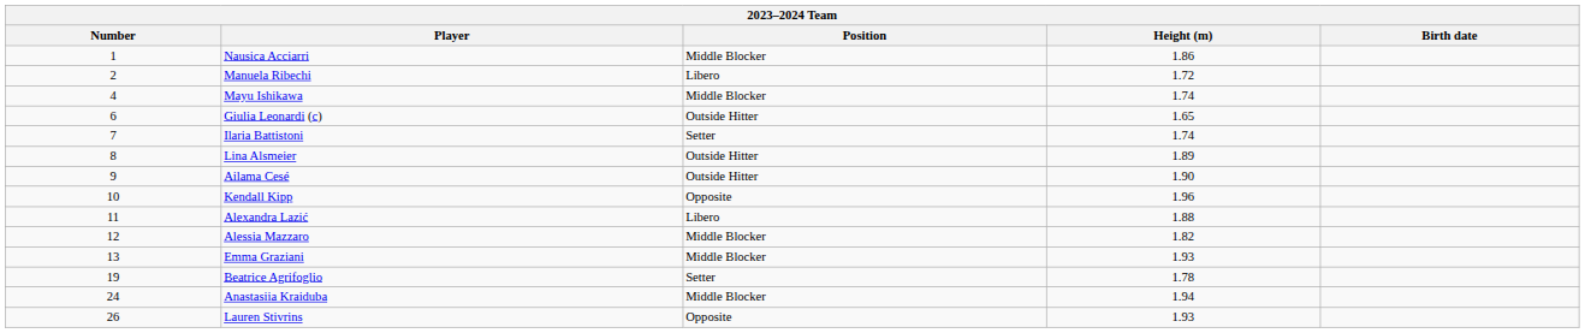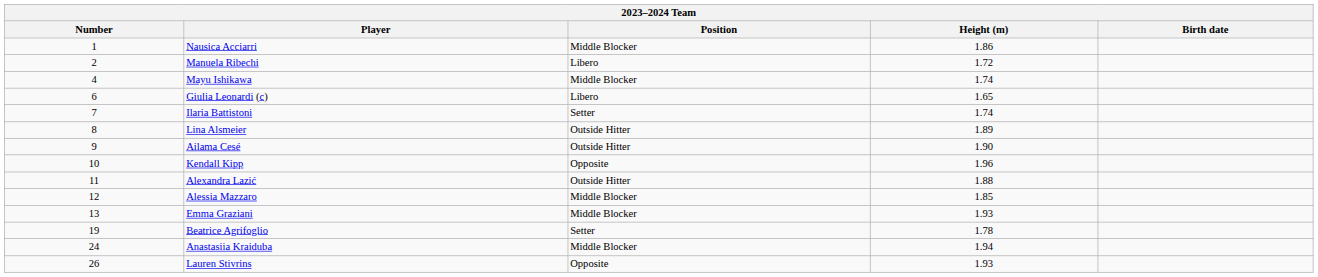Giulia Leonardi (c) | Position: Outside Hitter -> Libero
Alexandra Lazić | Position: Libero -> Outside Hitter
Alessia Mazzaro | Height (m): 1.82 -> 1.85
